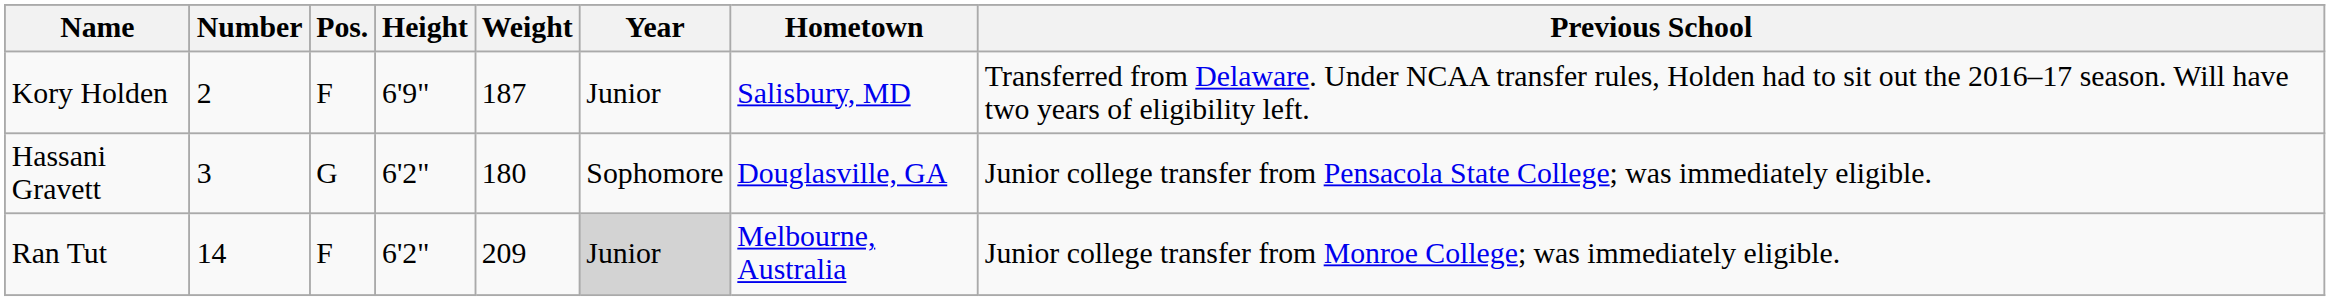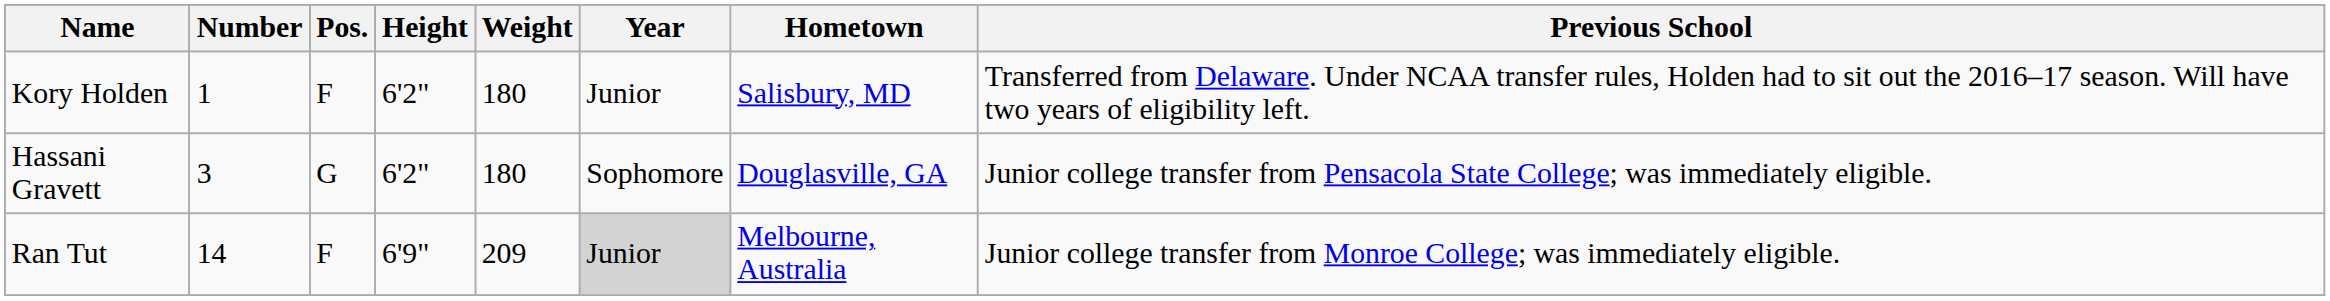Kory Holden | Number: 2 -> 1
Kory Holden | Height: 6'9" -> 6'2"
Kory Holden | Weight: 187 -> 180
Ran Tut | Height: 6'2" -> 6'9"
